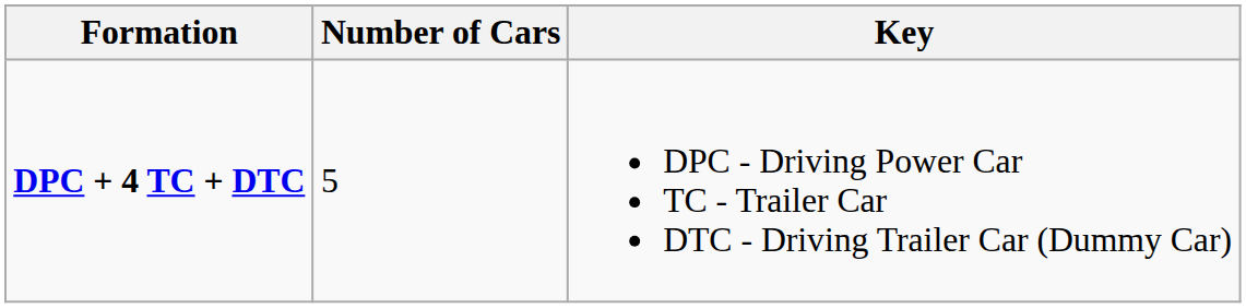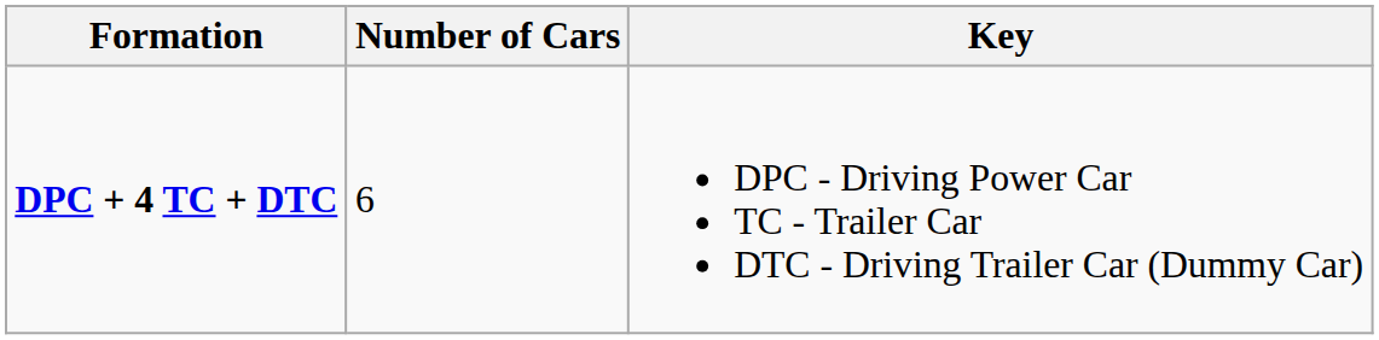DPC + 4 TC + DTC | Number of Cars: 5 -> 6
